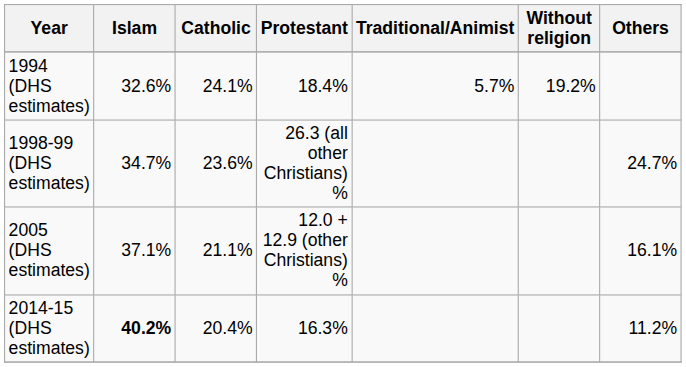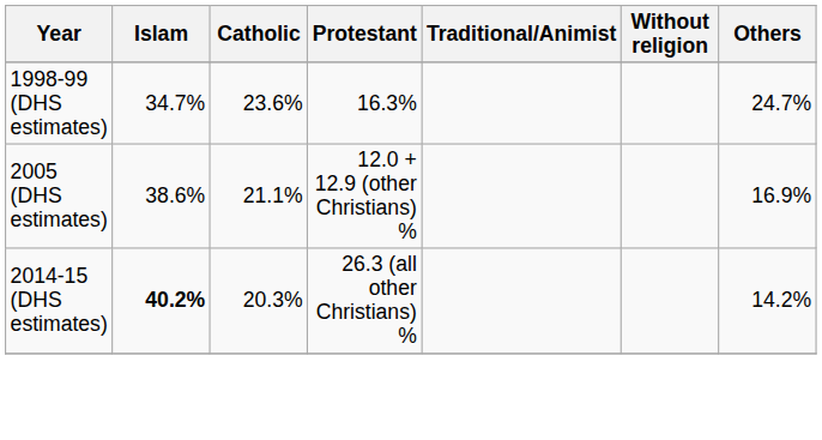- row: 1994 (DHS estimates) | 32.6% | 24.1% | 18.4% | 5.7% | 19.2%
1998-99 (DHS estimates) | Protestant: 26.3 (all other Christians) % -> 16.3%
2005 (DHS estimates) | Islam: 37.1% -> 38.6%
2005 (DHS estimates) | Others: 16.1% -> 16.9%
2014-15 (DHS estimates) | Catholic: 20.4% -> 20.3%
2014-15 (DHS estimates) | Protestant: 16.3% -> 26.3 (all other Christians) %
2014-15 (DHS estimates) | Others: 11.2% -> 14.2%
